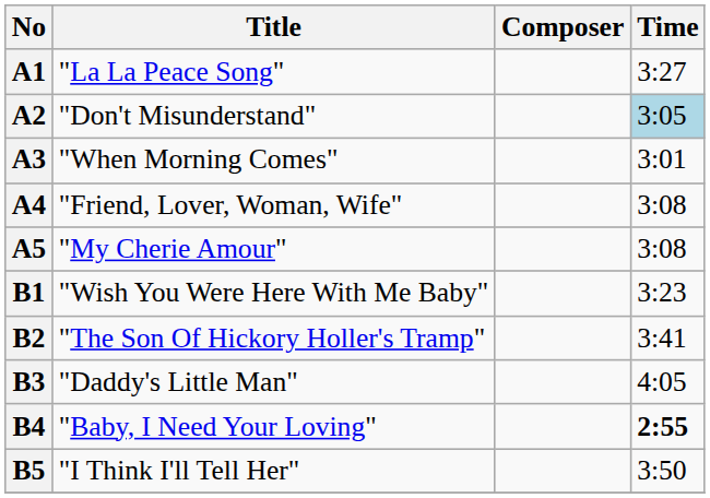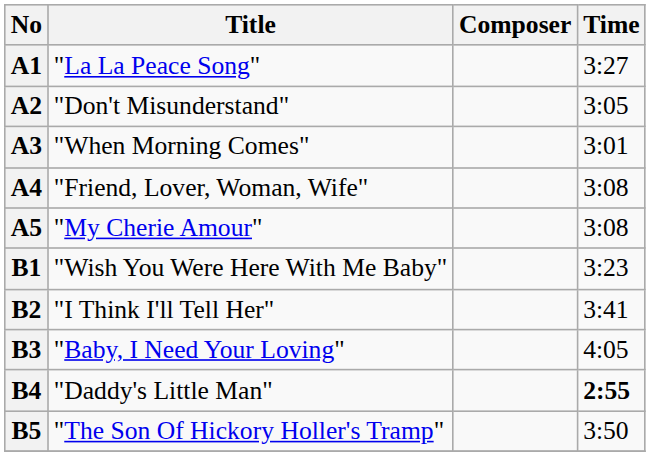A2 | Time: lightblue background -> no background
B2 | Title: "The Son Of Hickory Holler's Tramp" -> "I Think I'll Tell Her"
B3 | Title: "Daddy's Little Man" -> "Baby, I Need Your Loving"
B4 | Title: "Baby, I Need Your Loving" -> "Daddy's Little Man"
B5 | Title: "I Think I'll Tell Her" -> "The Son Of Hickory Holler's Tramp"
